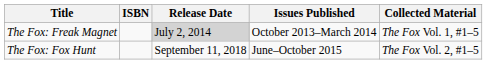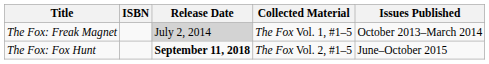columns swapped: Collected Material <-> Issues Published
The Fox: Fox Hunt | Release Date: normal -> bold
